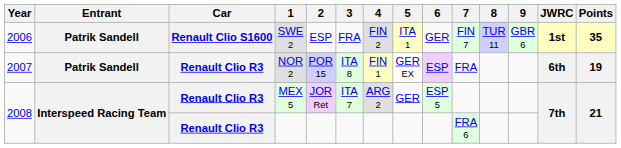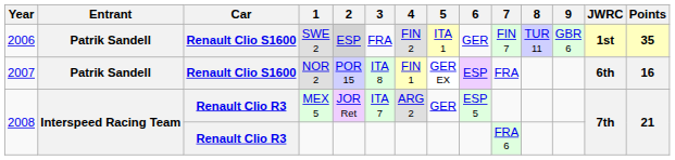SWE 2 | 2: no background -> lightgrey background
NOR 2 | Car: Renault Clio R3 -> Renault Clio S1600
NOR 2 | Points: 19 -> 16
